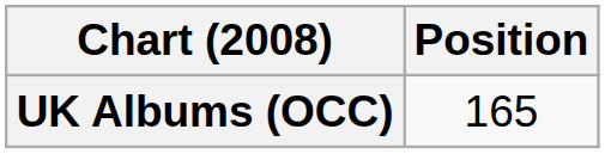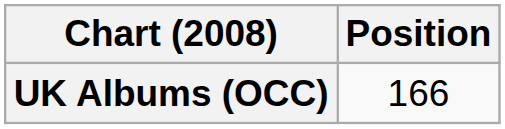UK Albums (OCC) | Position: 165 -> 166
